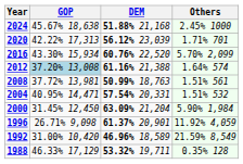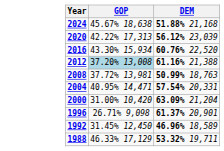- column: Others | 2.45% 1000 | 1.71% 701 | 5.70% 2,099 | 1.64% 574 | 1.51% 561 | 1.51% 532 | 5.90% 1,984 | 11.92% 4,059 | 21.59% 8,549 | 0.35% 128
2000 | GOP: 31.45% 12,450 -> 31.00% 10,420
1992 | GOP: 31.00% 10,420 -> 31.45% 12,450
